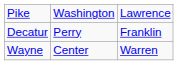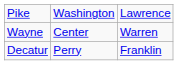rows swapped: Wayne <-> Decatur
